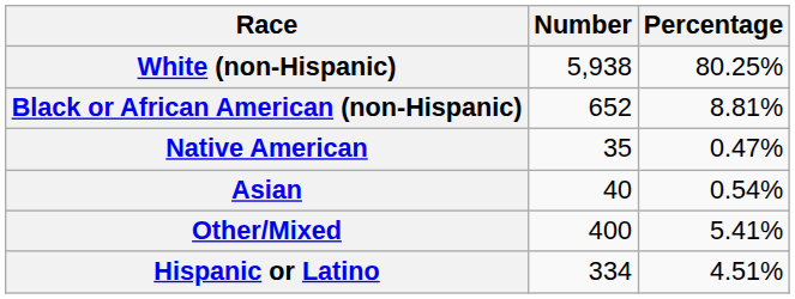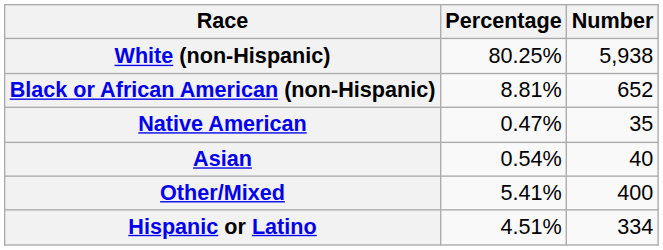columns swapped: Number <-> Percentage
